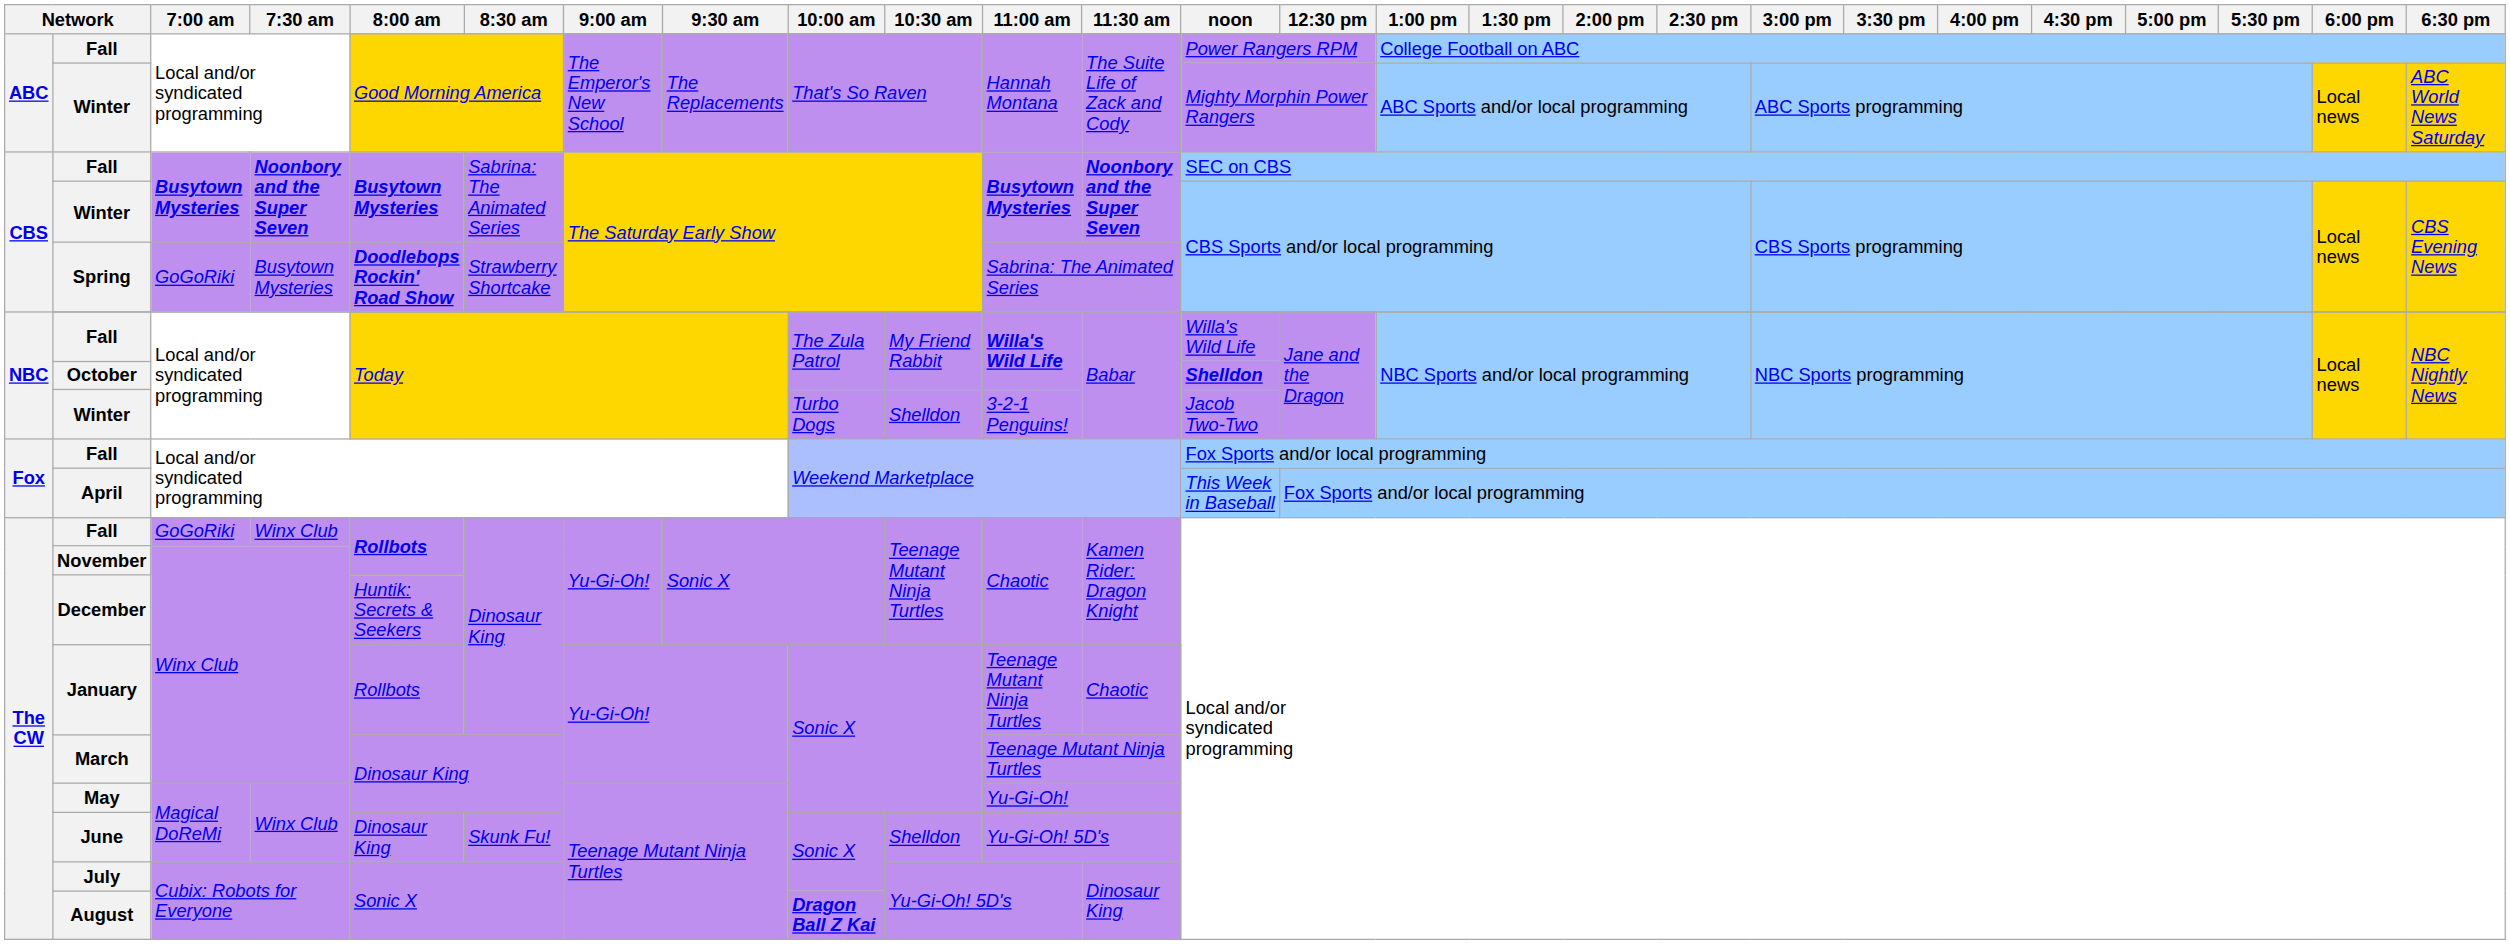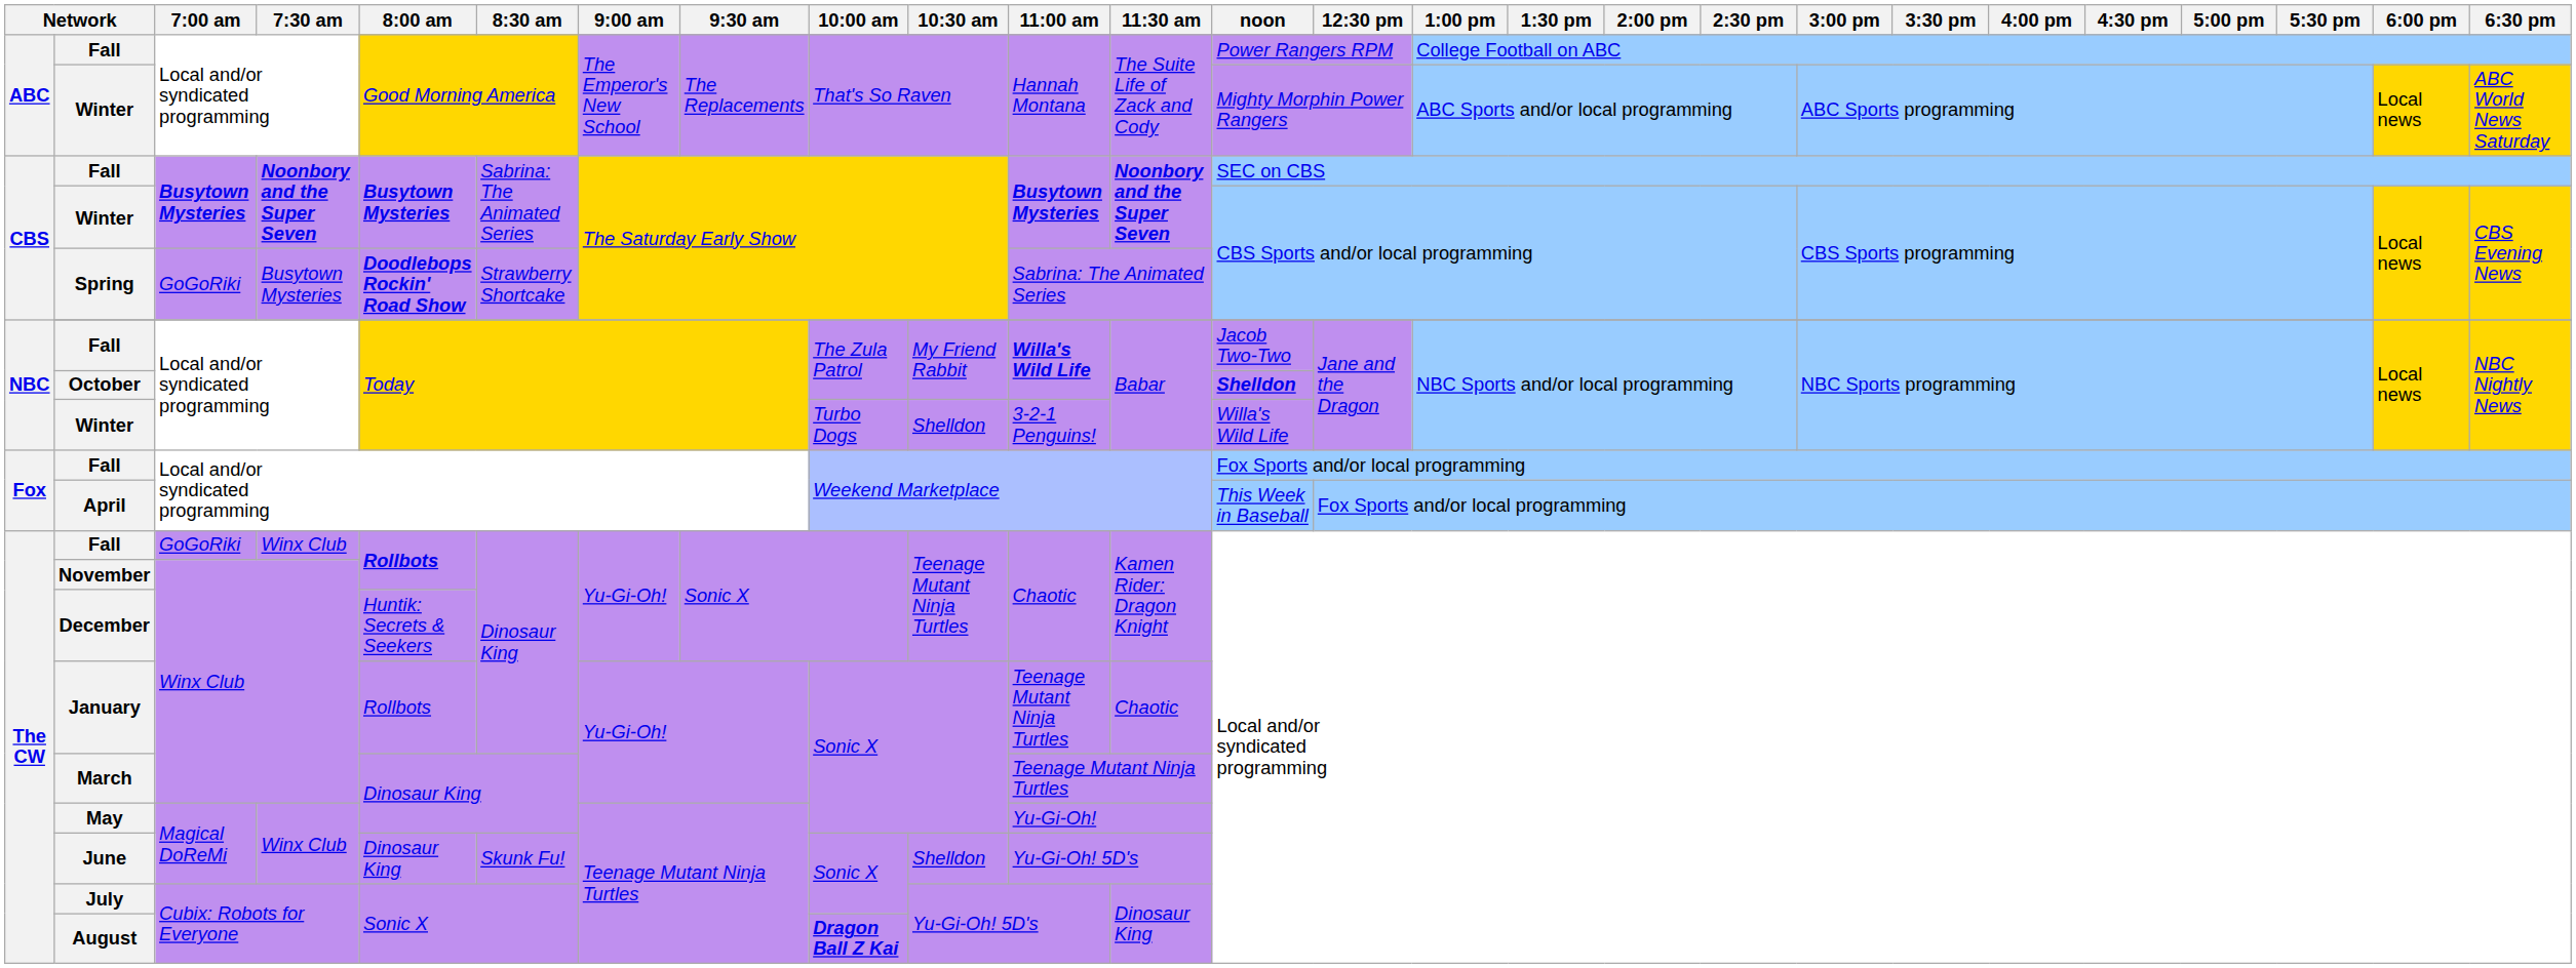NBC / Fall | noon: Willa's Wild Life -> Jacob Two-Two
NBC / Winter | noon: Jacob Two-Two -> Willa's Wild Life
